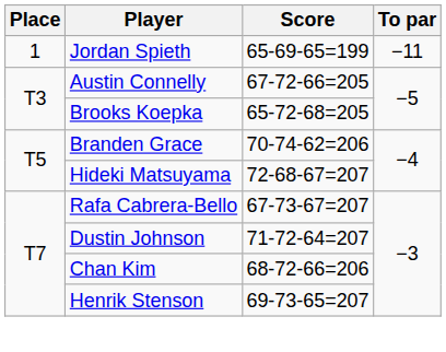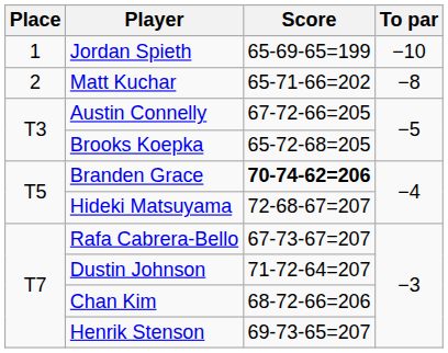Jordan Spieth | To par: −11 -> −10
+ row: 2 | Matt Kuchar | 65-71-66=202 | −8
Branden Grace | Score: normal -> bold
